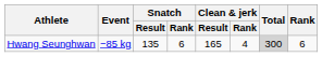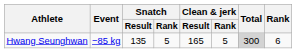Hwang Seunghwan | Snatch / Rank: 6 -> 5
Hwang Seunghwan | Clean & jerk / Rank: 4 -> 5
